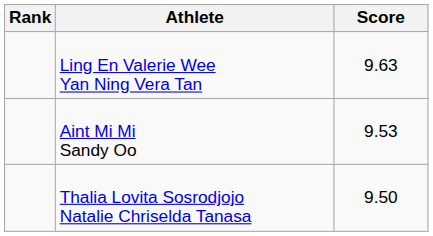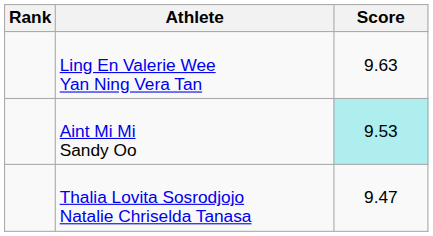Aint Mi Mi Sandy Oo | Score: no background -> paleturquoise background
Thalia Lovita Sosrodjojo Natalie Chriselda Tanasa | Score: 9.50 -> 9.47
